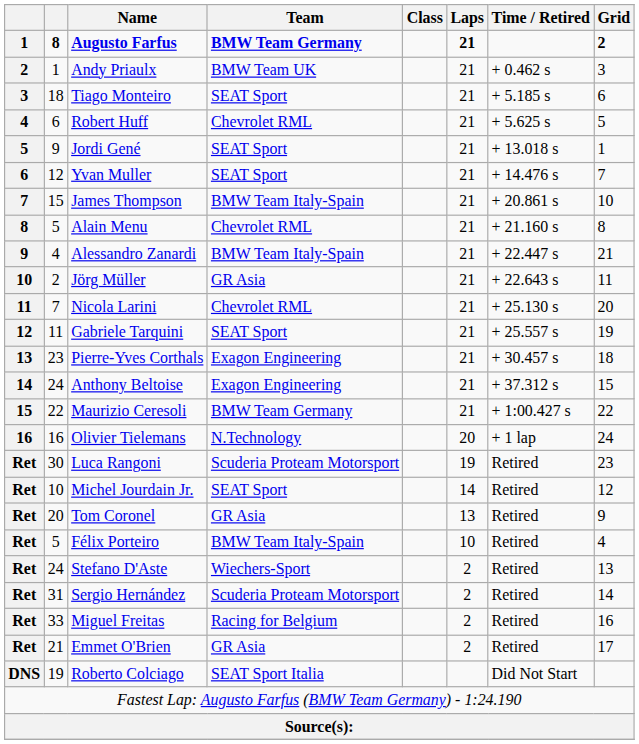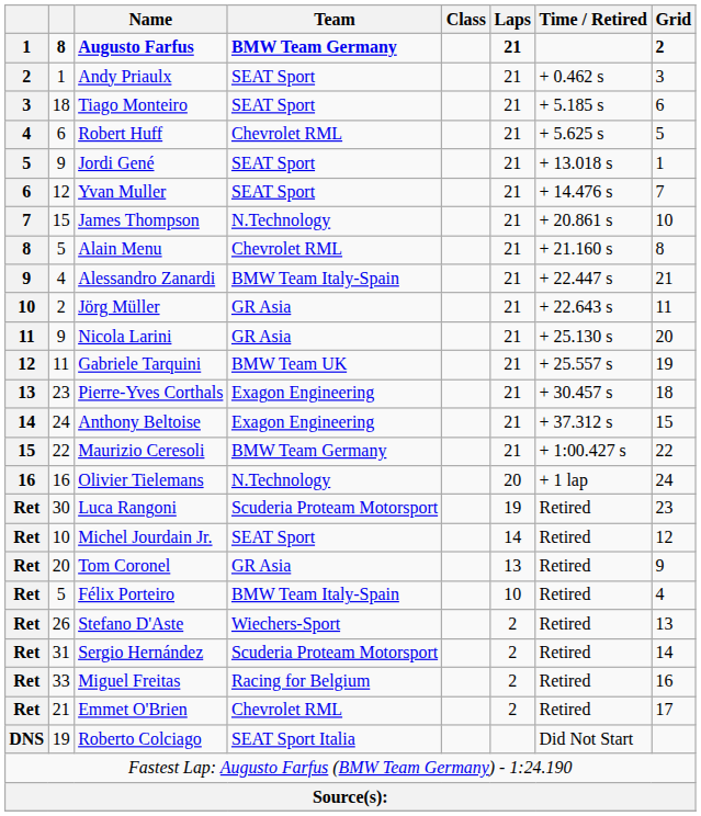Andy Priaulx | Team: BMW Team UK -> SEAT Sport
James Thompson | Team: BMW Team Italy-Spain -> N.Technology
Nicola Larini | column 2: 7 -> 9
Nicola Larini | Team: Chevrolet RML -> GR Asia
Gabriele Tarquini | Team: SEAT Sport -> BMW Team UK
Stefano D'Aste | column 2: 24 -> 26
Emmet O'Brien | Team: GR Asia -> Chevrolet RML
